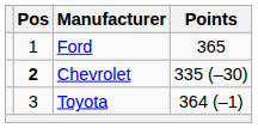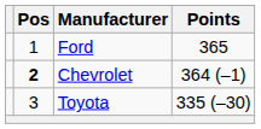Chevrolet | Points: 335 (–30) -> 364 (–1)
Toyota | Points: 364 (–1) -> 335 (–30)
